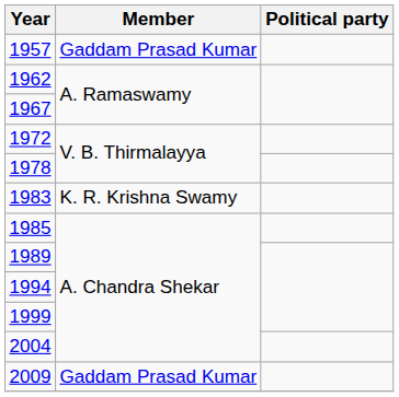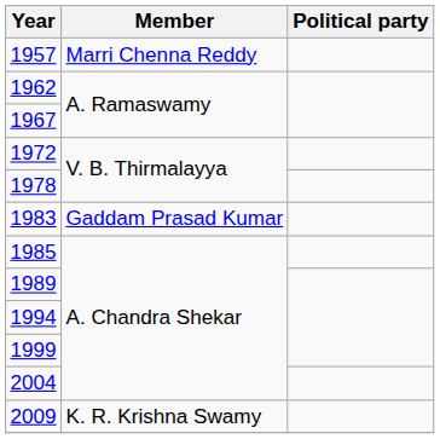1957 | Member: Gaddam Prasad Kumar -> Marri Chenna Reddy
1983 | Member: K. R. Krishna Swamy -> Gaddam Prasad Kumar
2009 | Member: Gaddam Prasad Kumar -> K. R. Krishna Swamy
